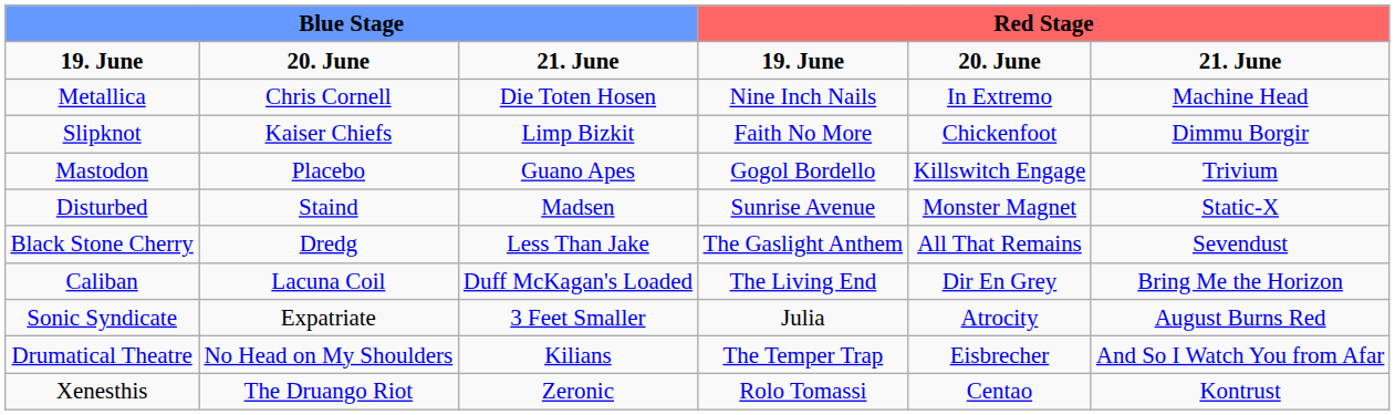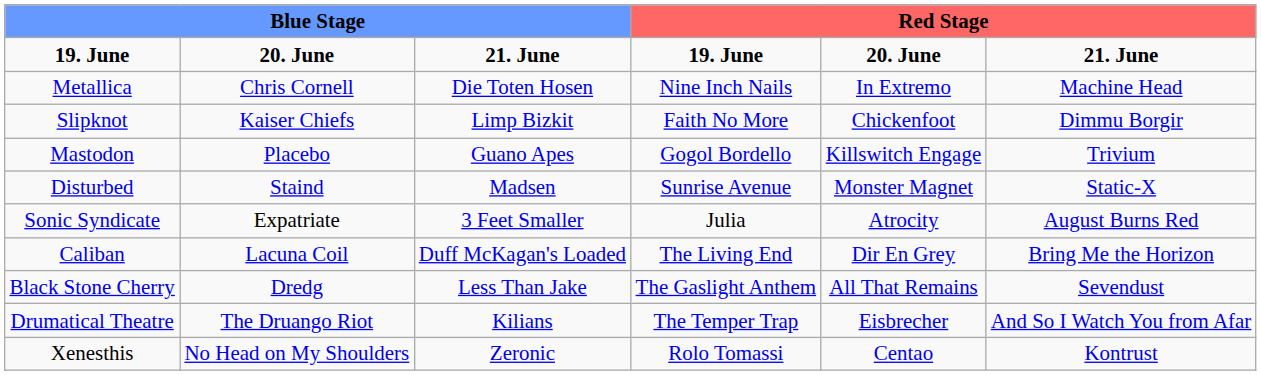rows swapped: Black Stone Cherry <-> Sonic Syndicate
Drumatical Theatre | column 2: No Head on My Shoulders -> The Druango Riot
Xenesthis | column 2: The Druango Riot -> No Head on My Shoulders
